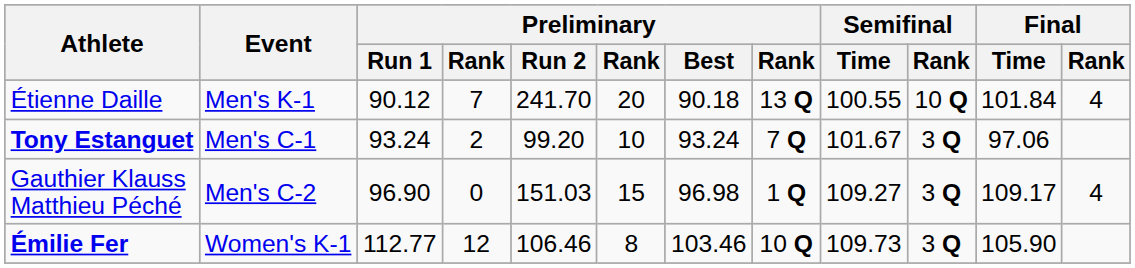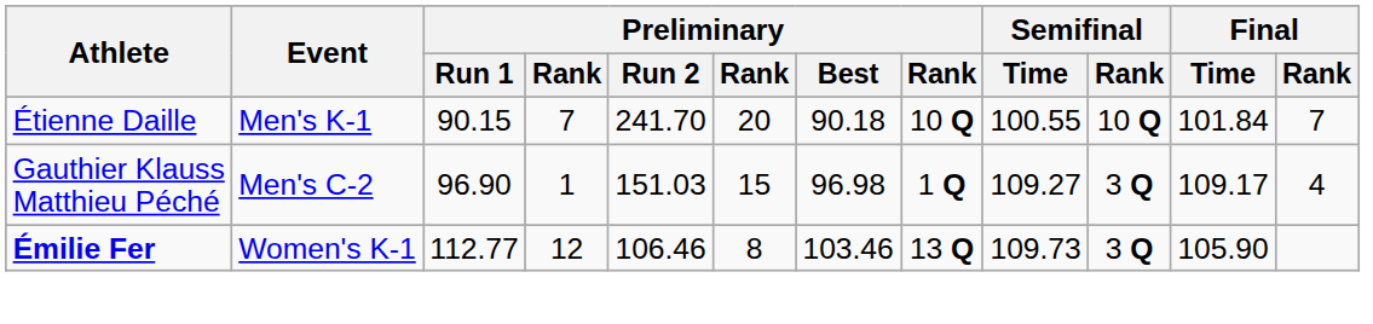Étienne Daille | Preliminary / Run 1: 90.12 -> 90.15
Étienne Daille | column 8: 13 Q -> 10 Q
Étienne Daille | Final / Rank: 4 -> 7
- row: Tony Estanguet | Men's C-1 | 93.24 | 2 | 99.20 | 10 | 93.24 | 7 Q | 101.67 | 3 Q | 97.06
Gauthier Klauss Matthieu Péché | column 4: 0 -> 1
Émilie Fer | column 8: 10 Q -> 13 Q
